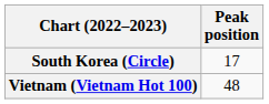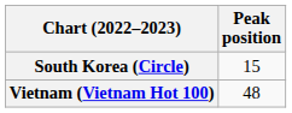South Korea (Circle) | Peak position: 17 -> 15
